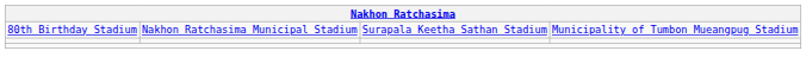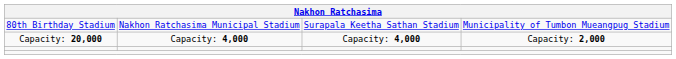+ row: Capacity: 20,000 | Capacity: 4,000 | Capacity: 4,000 | Capacity: 2,000
